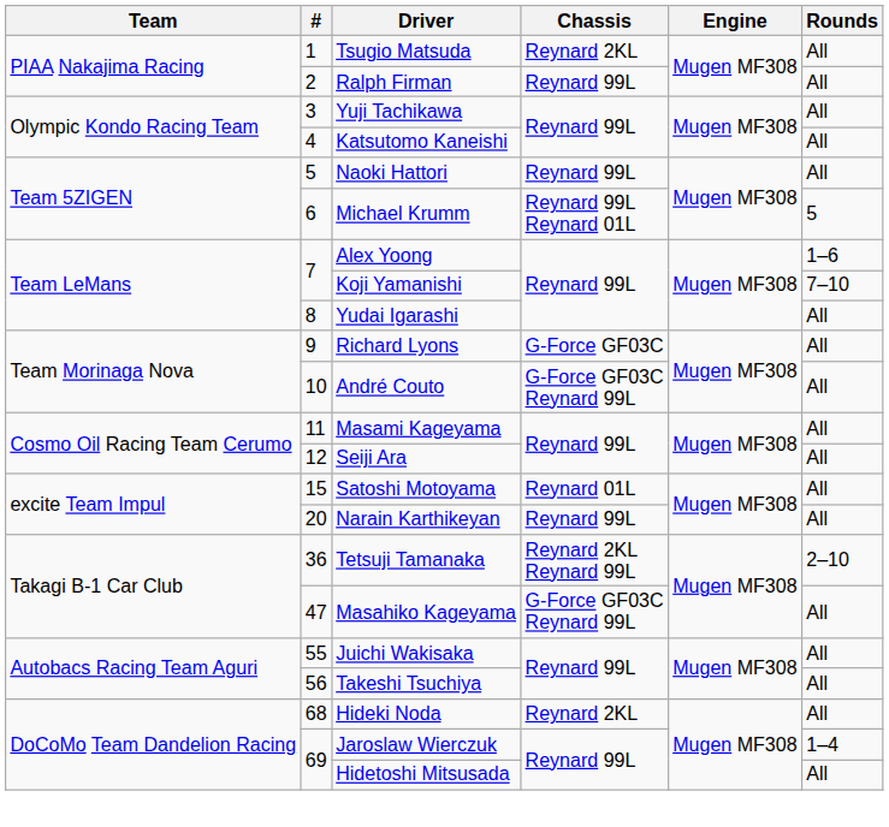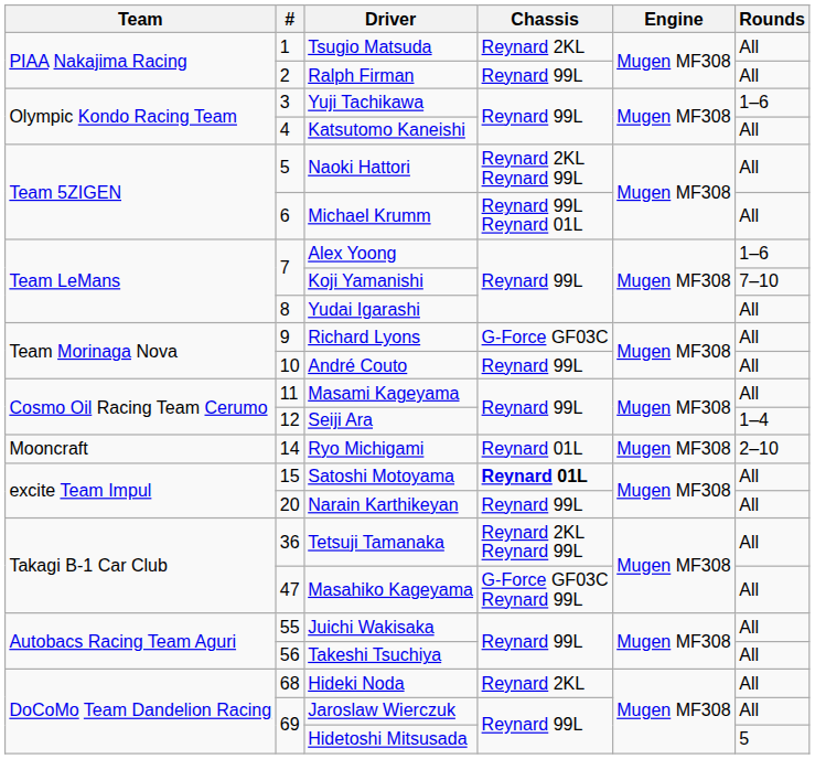Yuji Tachikawa | Rounds: All -> 1–6
Naoki Hattori | Chassis: Reynard 99L -> Reynard 2KL Reynard 99L
Michael Krumm | Rounds: 5 -> All
André Couto | Chassis: G-Force GF03C Reynard 99L -> Reynard 99L
Seiji Ara | Rounds: All -> 1–4
+ row: Mooncraft | 14 | Ryo Michigami | Reynard 01L | Mugen MF308 | 2–10
Satoshi Motoyama | Chassis: normal -> bold
Tetsuji Tamanaka | Rounds: 2–10 -> All
Jaroslaw Wierczuk | Rounds: 1–4 -> All
Hidetoshi Mitsusada | Rounds: All -> 5
